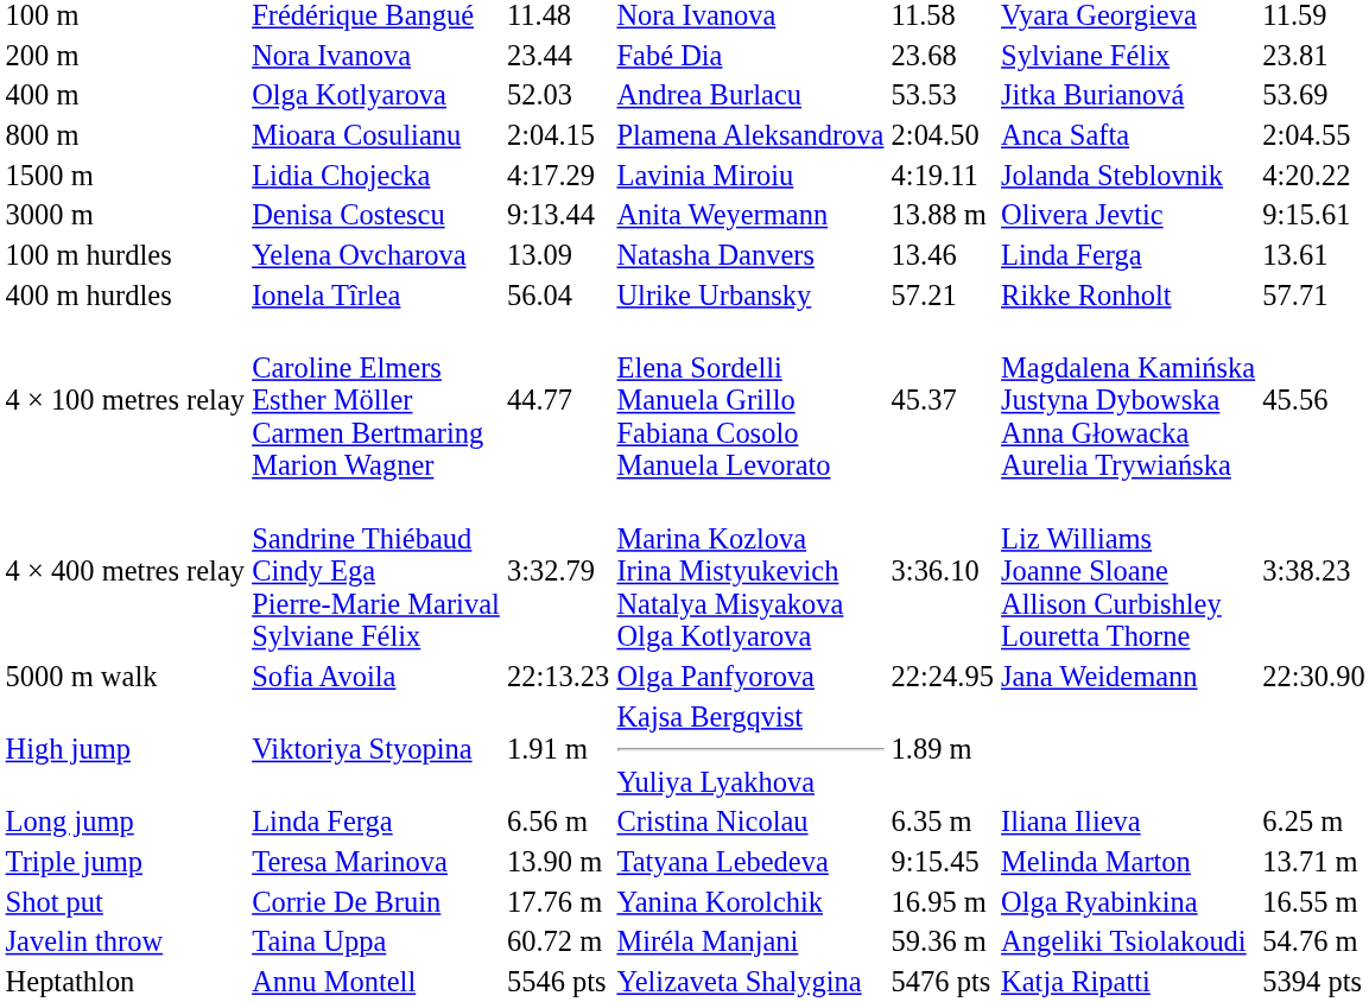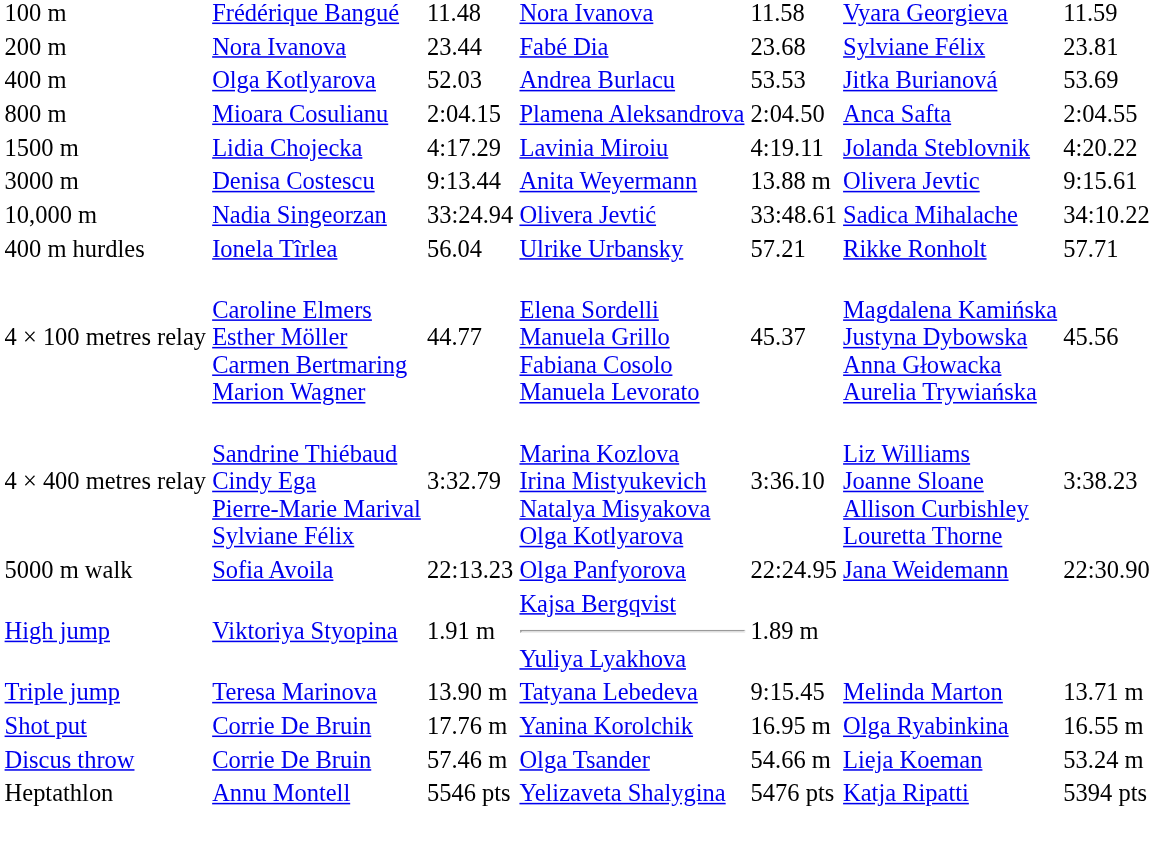+ row: 10,000 m | Nadia Singeorzan | 33:24.94 | Olivera Jevtić | 33:48.61 | Sadica Mihalache | 34:10.22
- row: 100 m hurdles | Yelena Ovcharova | 13.09 | Natasha Danvers | 13.46 | Linda Ferga | 13.61
- row: Long jump | Linda Ferga | 6.56 m | Cristina Nicolau | 6.35 m | Iliana Ilieva | 6.25 m
+ row: Discus throw | Corrie De Bruin | 57.46 m | Olga Tsander | 54.66 m | Lieja Koeman | 53.24 m
- row: Javelin throw | Taina Uppa | 60.72 m | Miréla Manjani | 59.36 m | Angeliki Tsiolakoudi | 54.76 m
